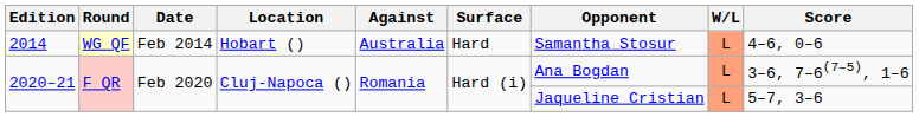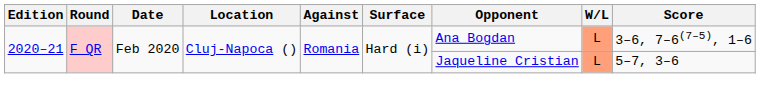- row: 2014 | WG QF | Feb 2014 | Hobart () | Australia | Hard | Samantha Stosur | L | 4–6, 0–6
